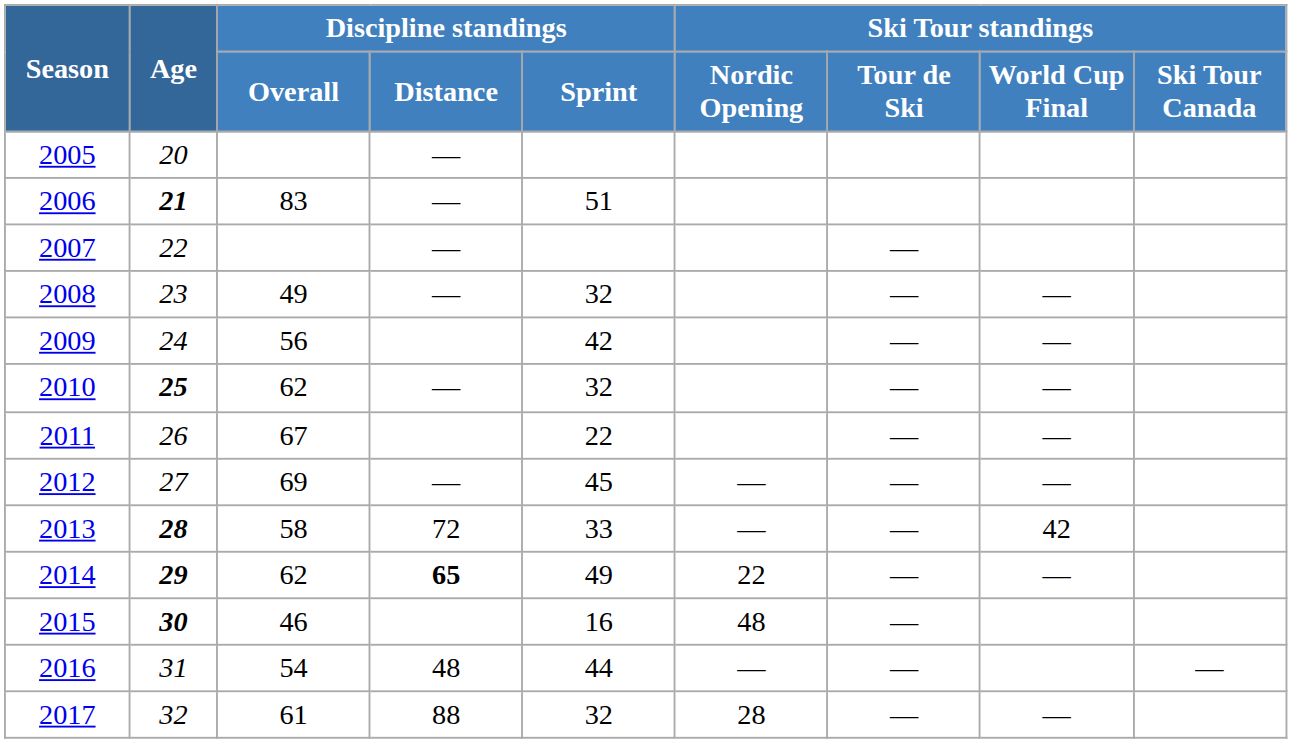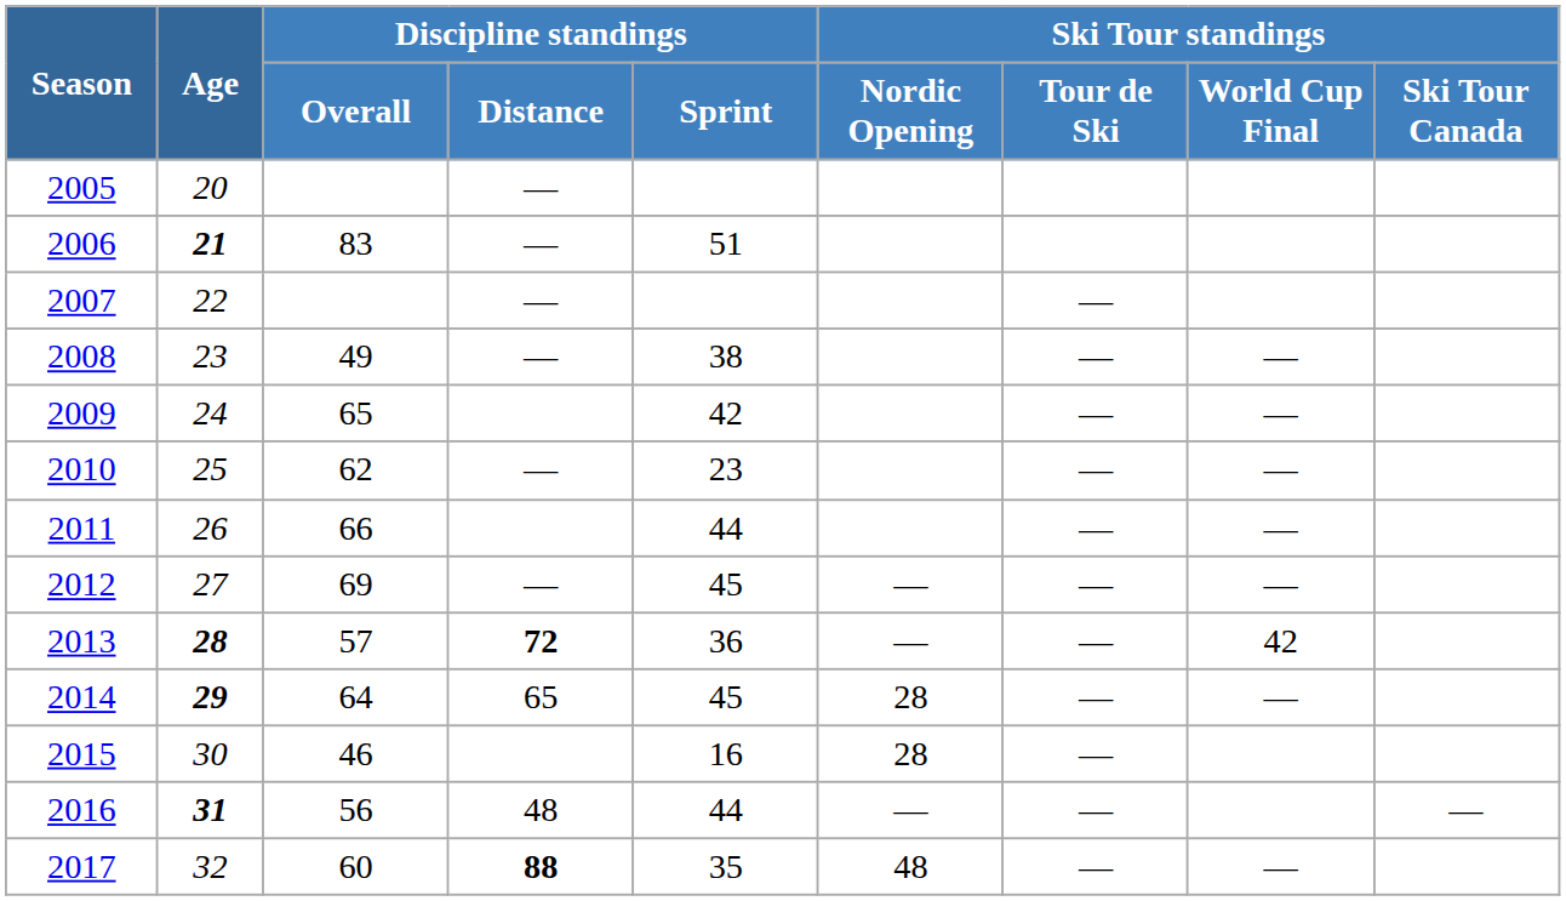2008 | Discipline standings / Sprint: 32 -> 38
2009 | Discipline standings / Overall: 56 -> 65
2010 | Age: bold -> normal
2010 | Discipline standings / Sprint: 32 -> 23
2011 | Discipline standings / Overall: 67 -> 66
2011 | Discipline standings / Sprint: 22 -> 44
2013 | Discipline standings / Overall: 58 -> 57
2013 | Discipline standings / Distance: normal -> bold
2013 | Discipline standings / Sprint: 33 -> 36
2014 | Discipline standings / Overall: 62 -> 64
2014 | Discipline standings / Distance: bold -> normal
2014 | Discipline standings / Sprint: 49 -> 45
2014 | Ski Tour standings / Nordic Opening: 22 -> 28
2015 | Age: bold -> normal
2015 | Ski Tour standings / Nordic Opening: 48 -> 28
2016 | Age: normal -> bold
2016 | Discipline standings / Overall: 54 -> 56
2017 | Discipline standings / Overall: 61 -> 60
2017 | Discipline standings / Distance: normal -> bold
2017 | Discipline standings / Sprint: 32 -> 35
2017 | Ski Tour standings / Nordic Opening: 28 -> 48
